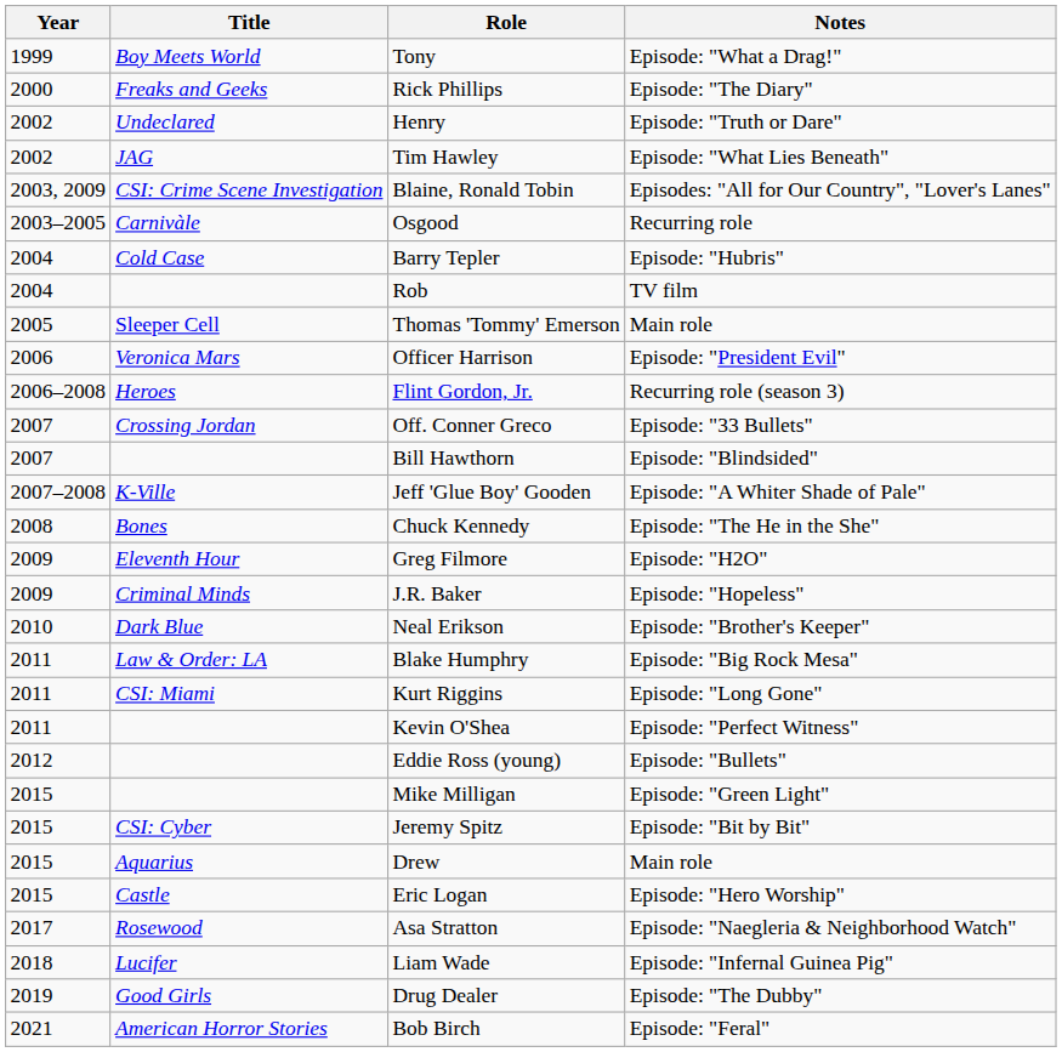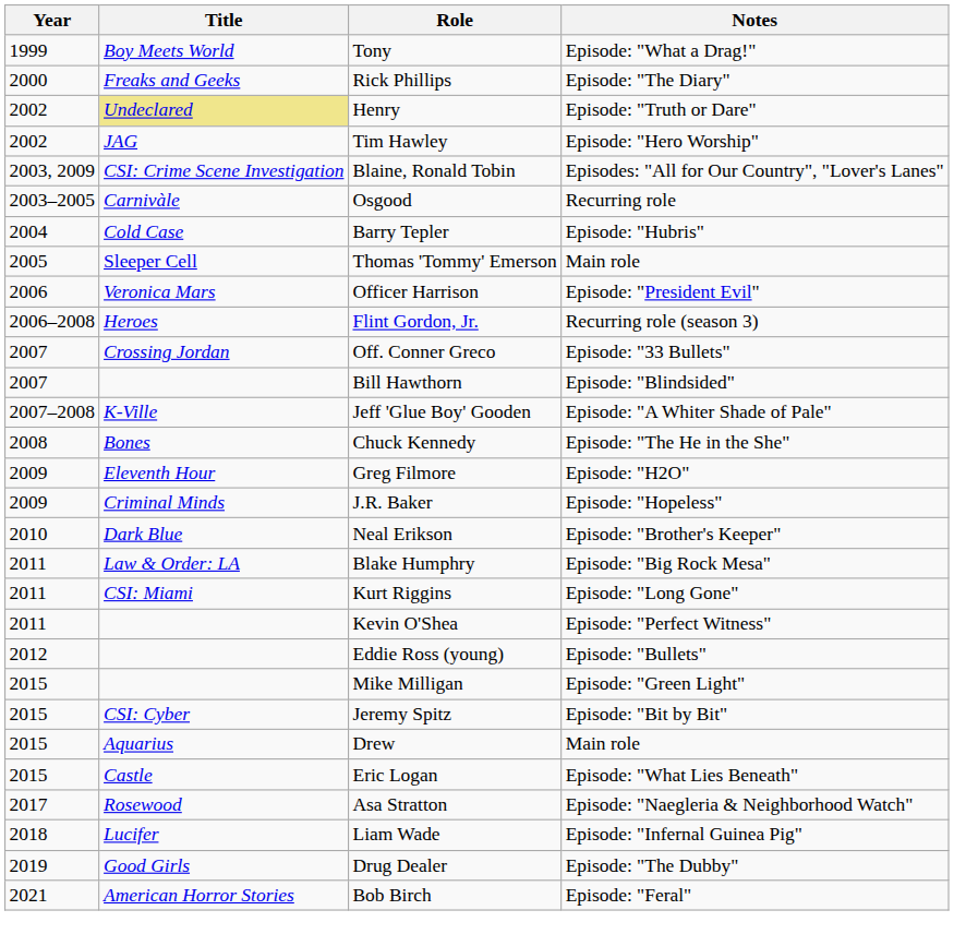Henry | Title: no background -> khaki background
Tim Hawley | Notes: Episode: "What Lies Beneath" -> Episode: "Hero Worship"
- row: 2004 | Rob | TV film
Eric Logan | Notes: Episode: "Hero Worship" -> Episode: "What Lies Beneath"
